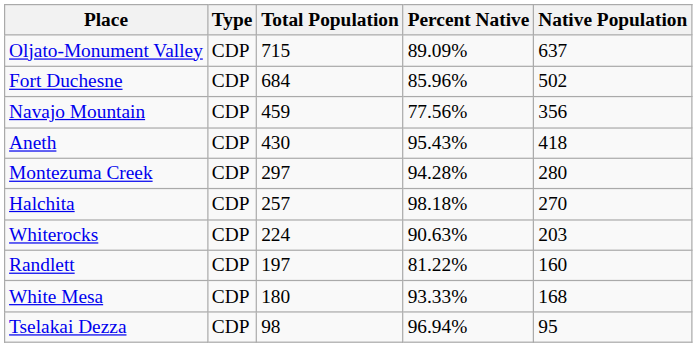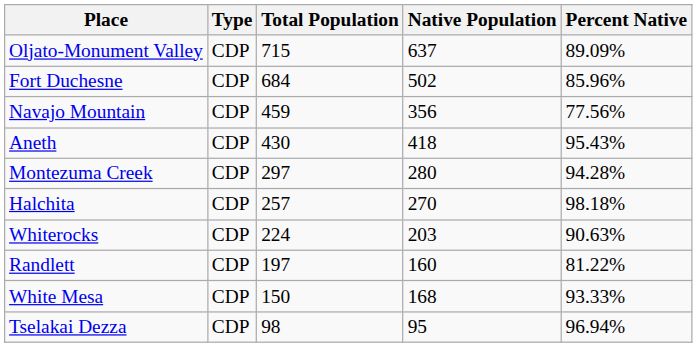columns swapped: Native Population <-> Percent Native
White Mesa | Total Population: 180 -> 150
